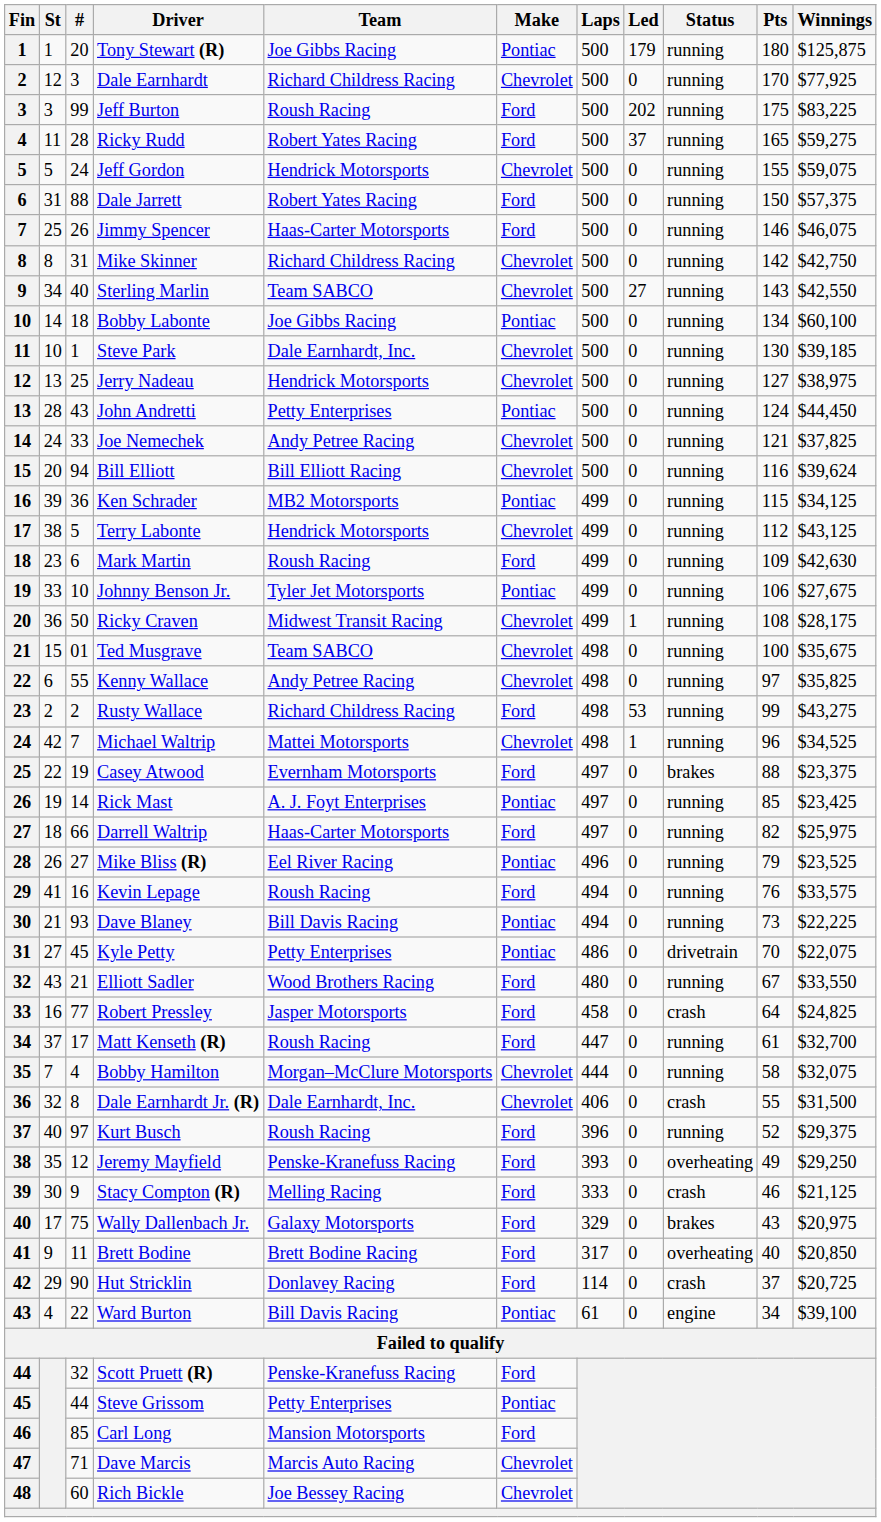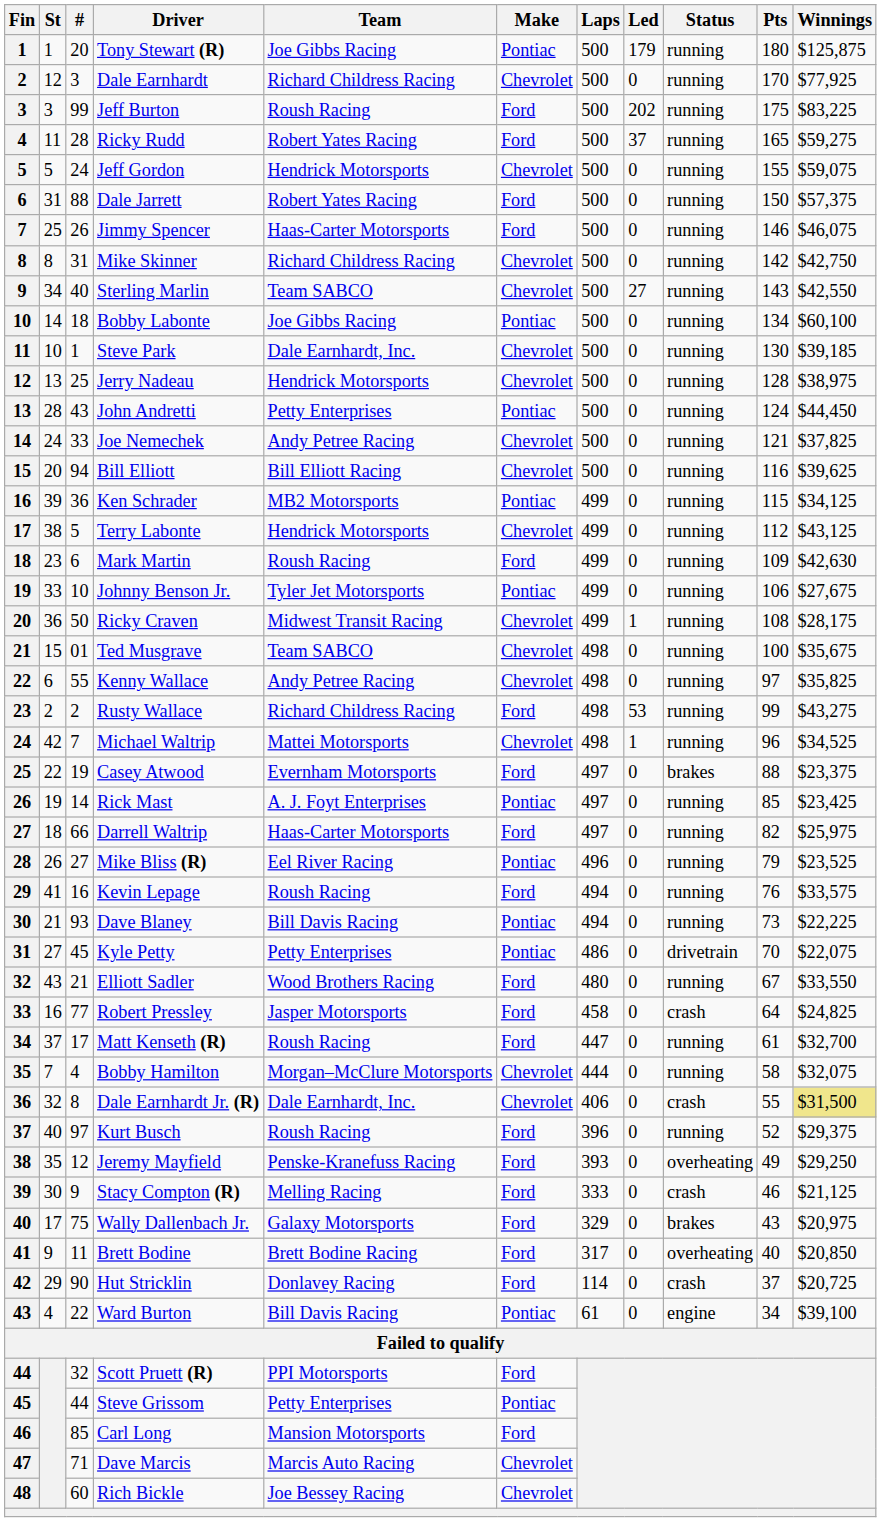Jerry Nadeau | Pts: 127 -> 128
Bill Elliott | Winnings: $39,624 -> $39,625
Dale Earnhardt Jr. (R) | Winnings: no background -> khaki background
Scott Pruett (R) | Team: Penske-Kranefuss Racing -> PPI Motorsports
